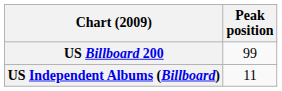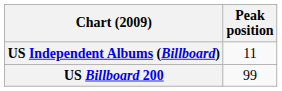rows swapped: US Billboard 200 <-> US Independent Albums (Billboard)
